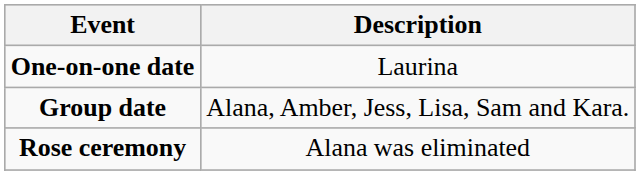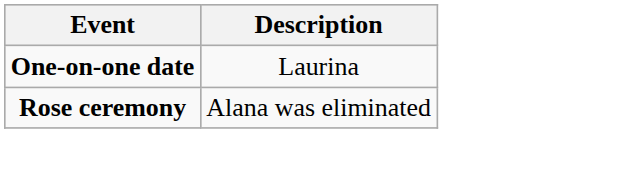- row: Group date | Alana, Amber, Jess, Lisa, Sam and Kara.
